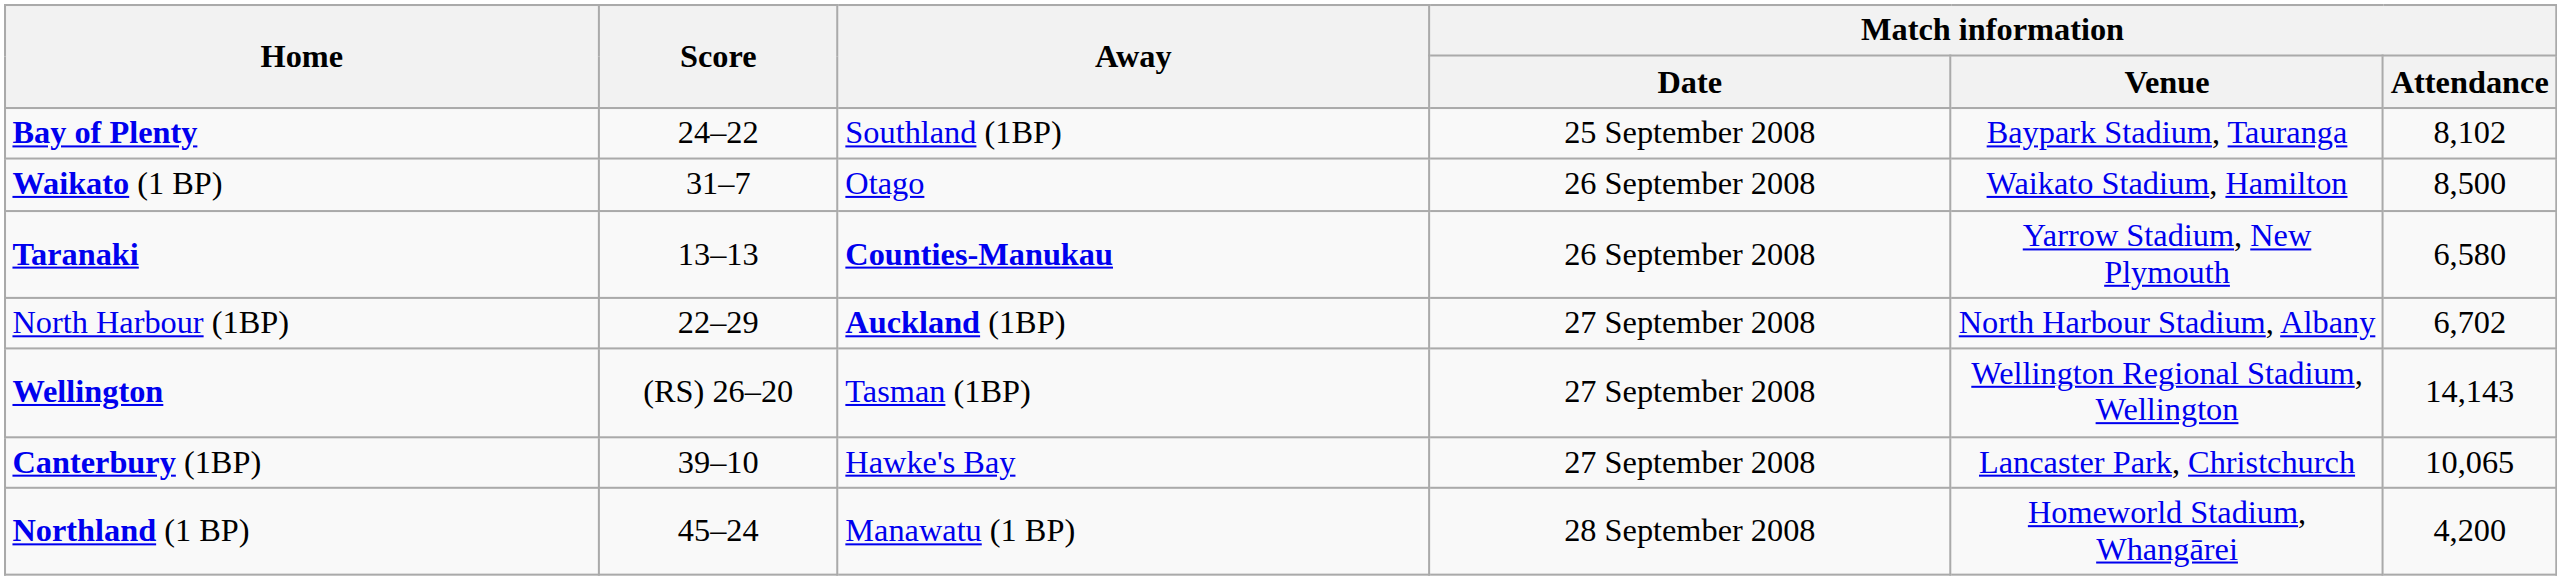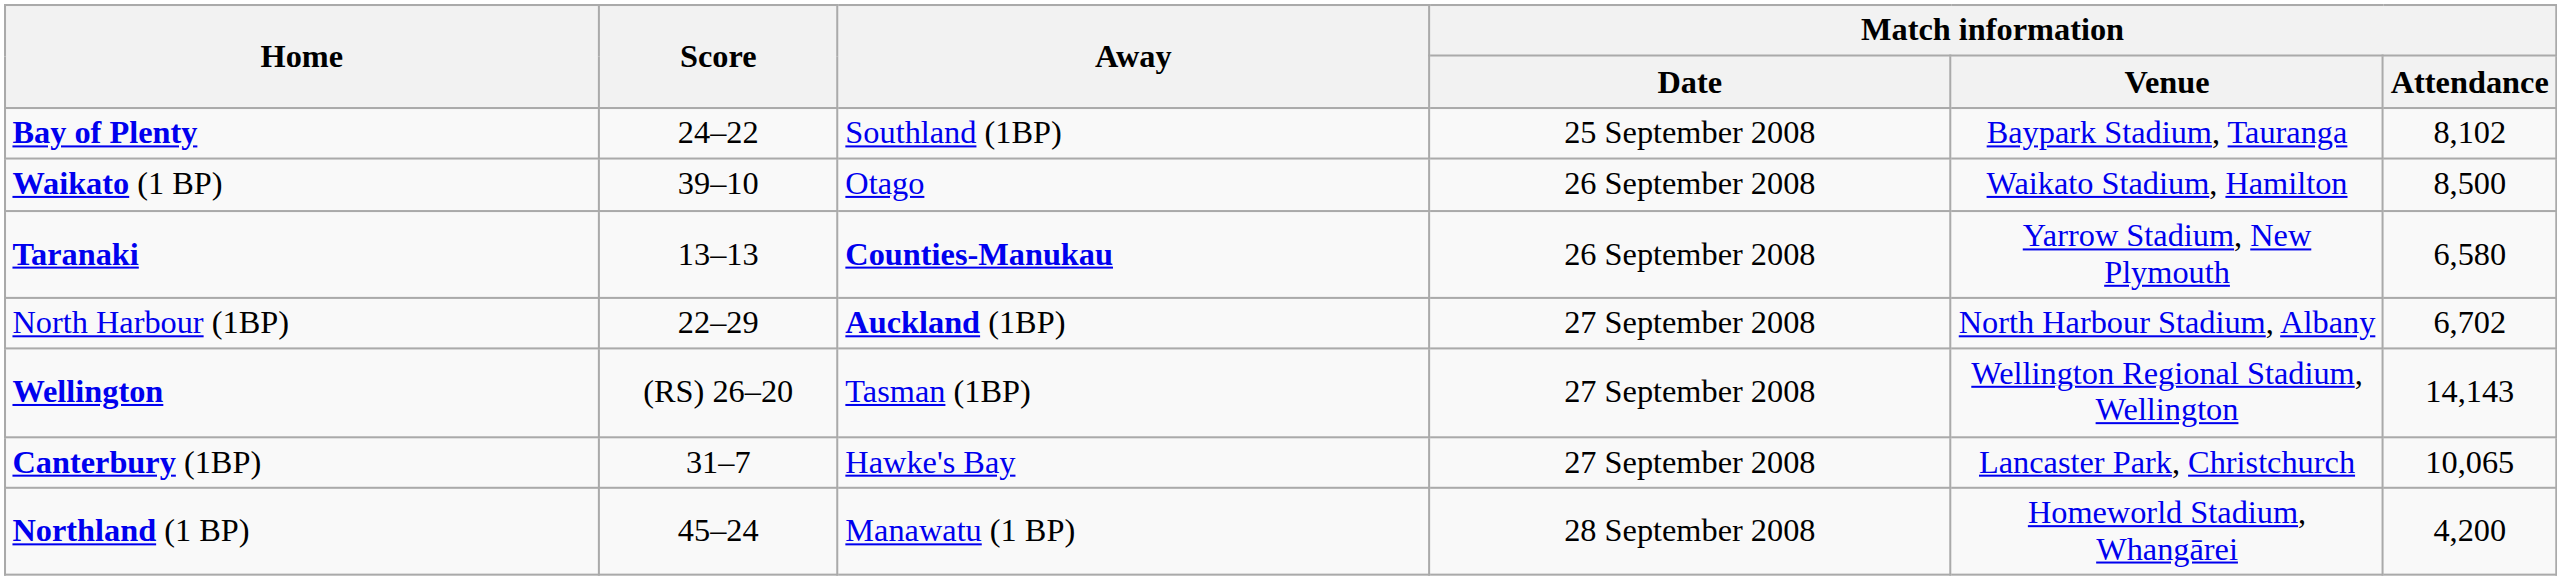Waikato (1 BP) | Score: 31–7 -> 39–10
Canterbury (1BP) | Score: 39–10 -> 31–7
